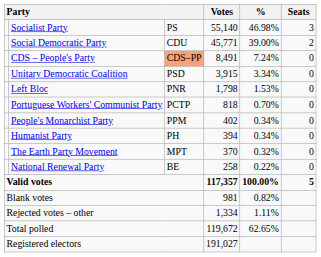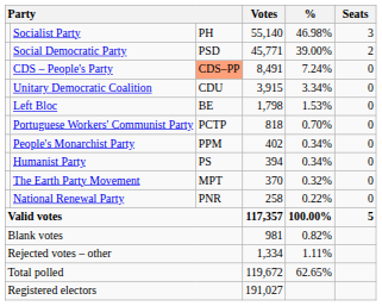Socialist Party | column 3: PS -> PH
Social Democratic Party | column 3: CDU -> PSD
Unitary Democratic Coalition | column 3: PSD -> CDU
Left Bloc | column 3: PNR -> BE
Humanist Party | column 3: PH -> PS
National Renewal Party | column 3: BE -> PNR
